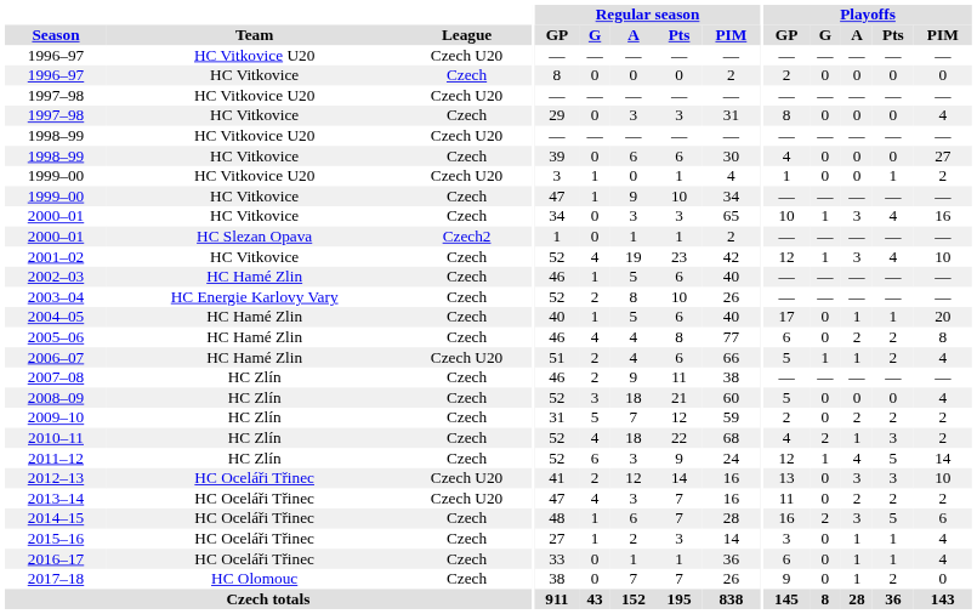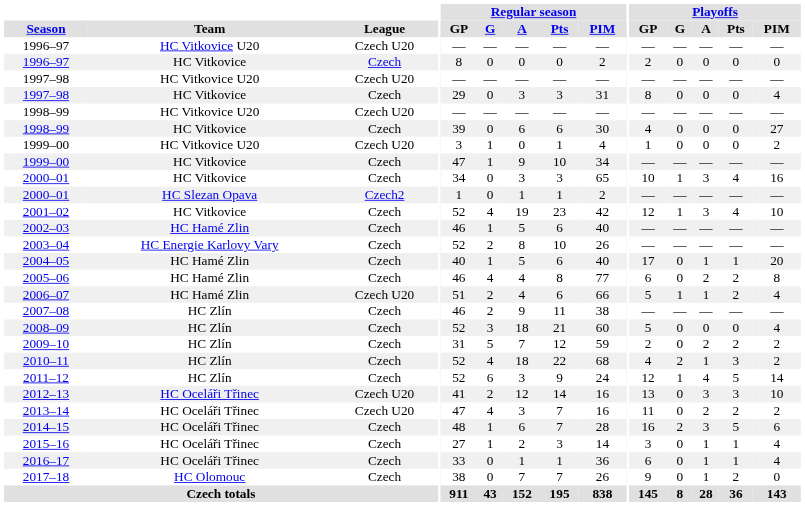1999–00 / HC Vitkovice U20 | Playoffs / Pts: 1 -> 0
